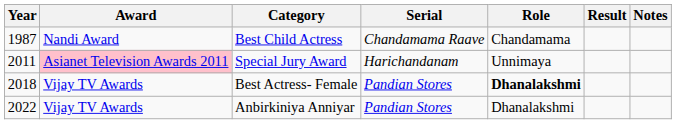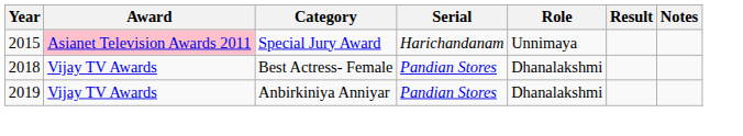- row: 1987 | Nandi Award | Best Child Actress | Chandamama Raave | Chandamama
Special Jury Award | Year: 2011 -> 2015
Best Actress- Female | Role: bold -> normal
Anbirkiniya Anniyar | Year: 2022 -> 2019
